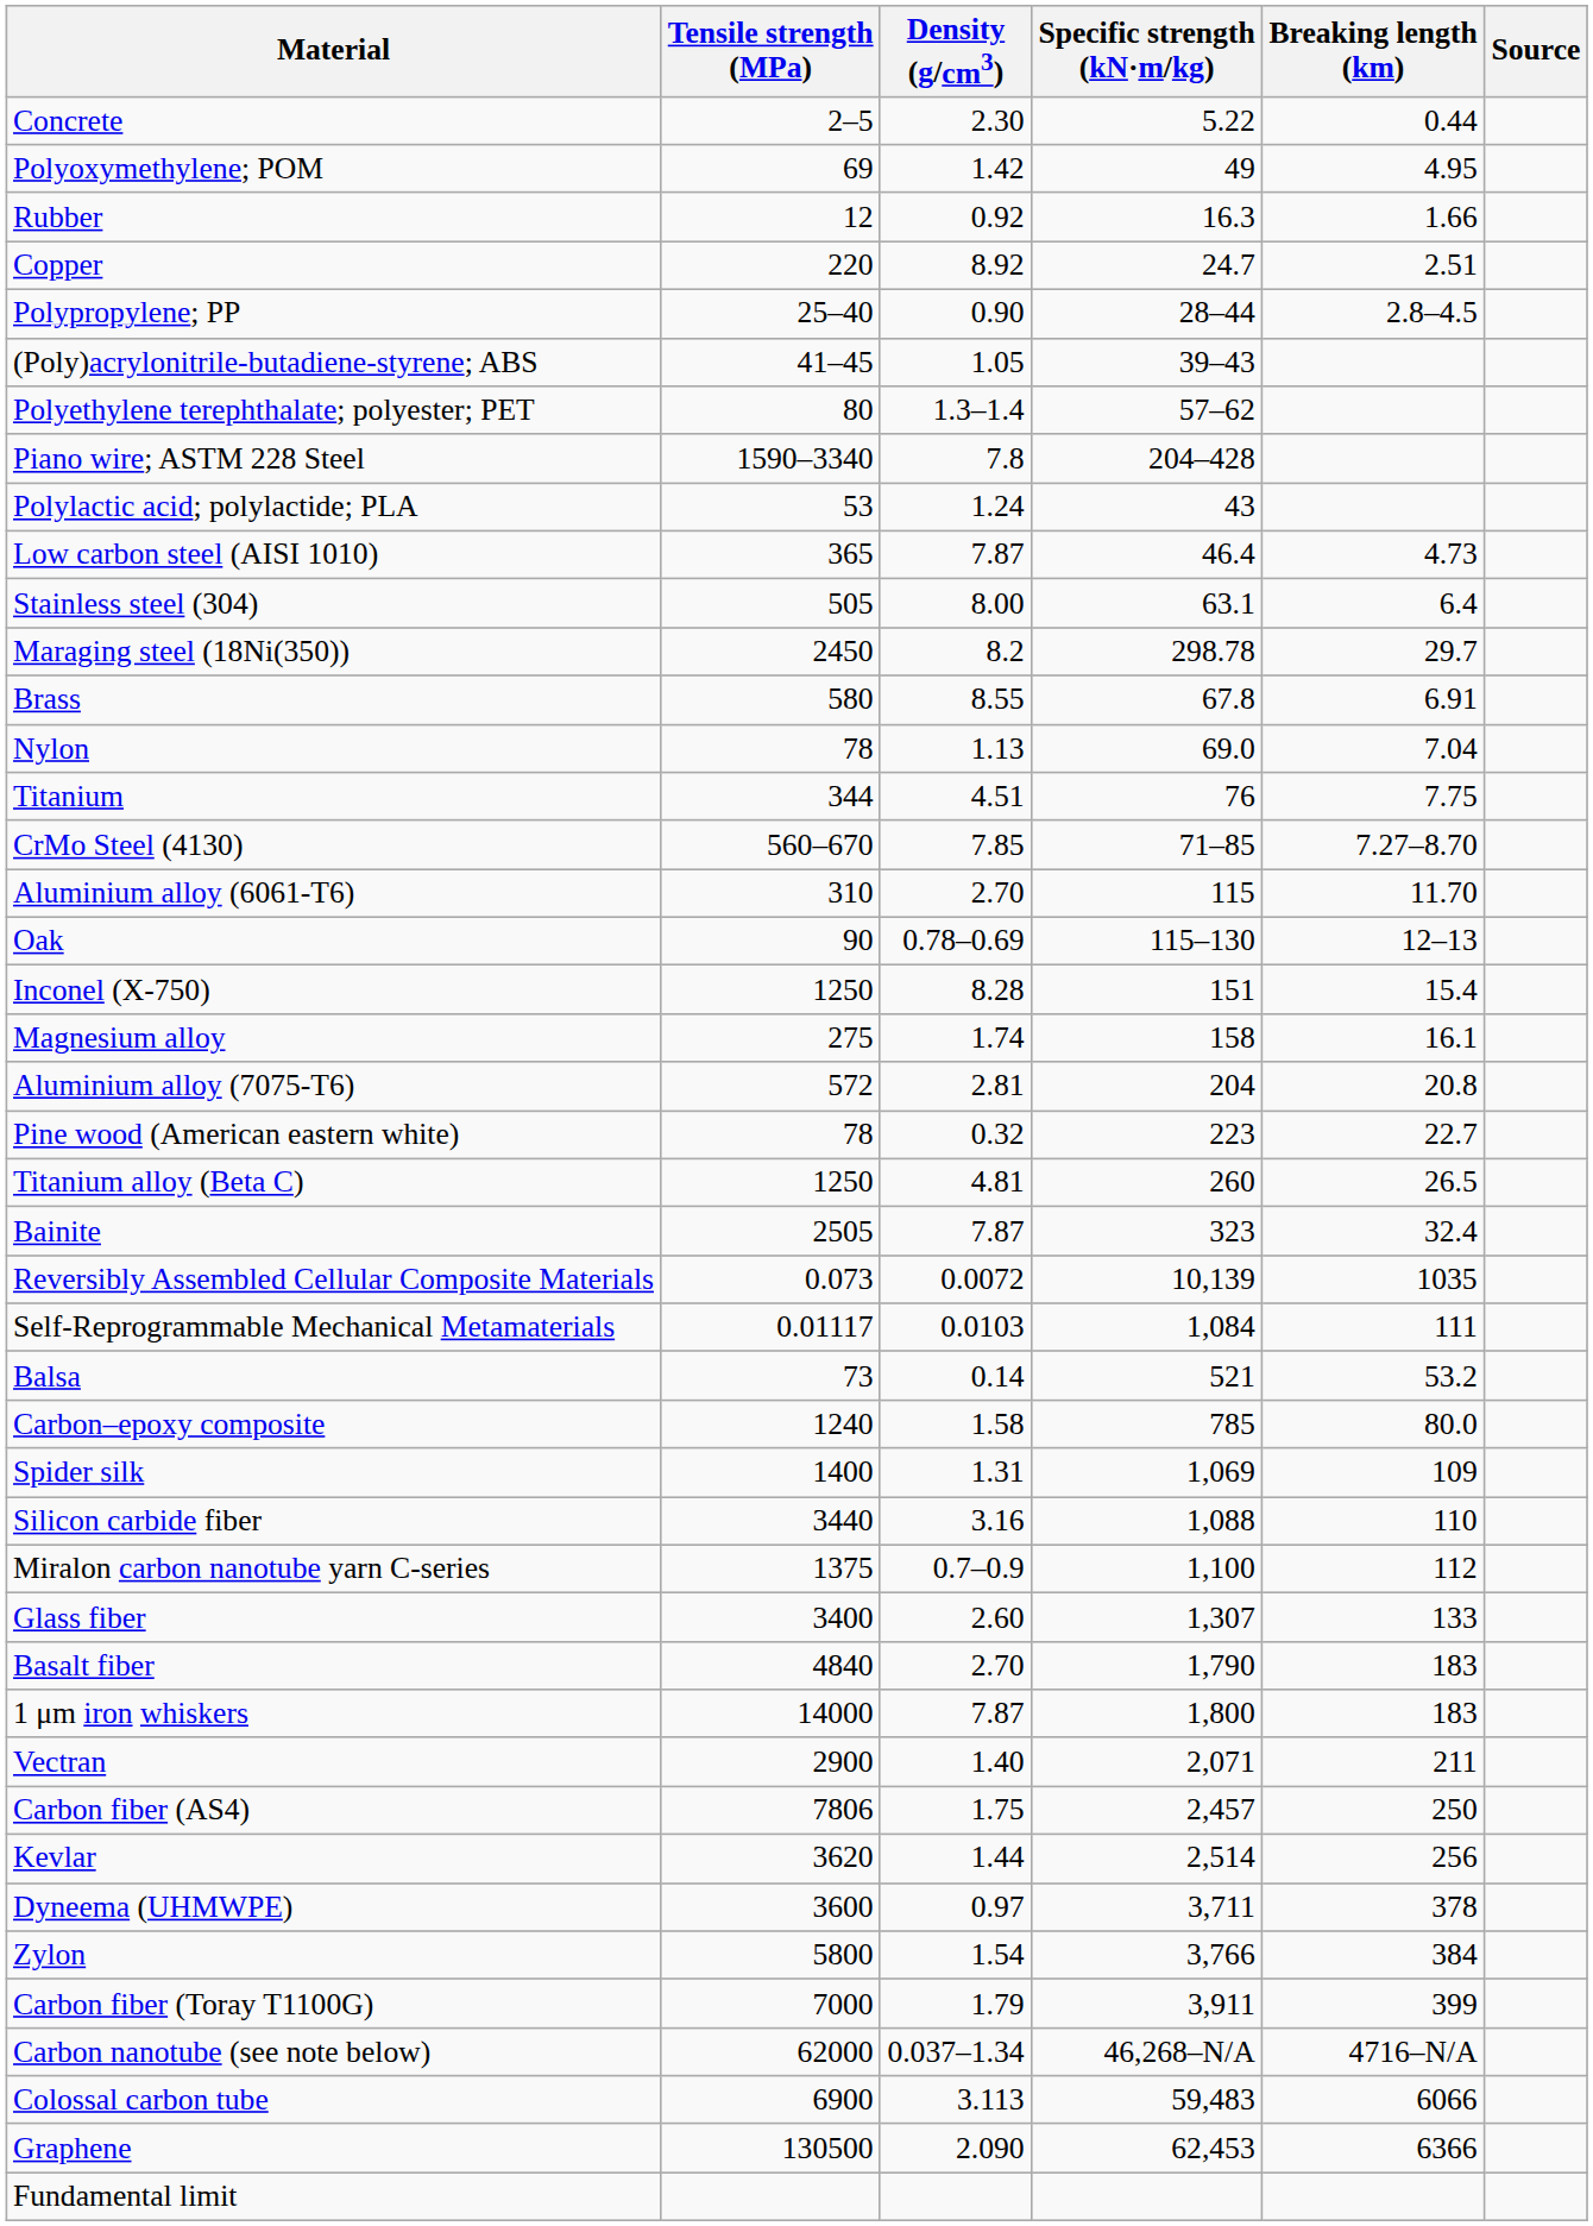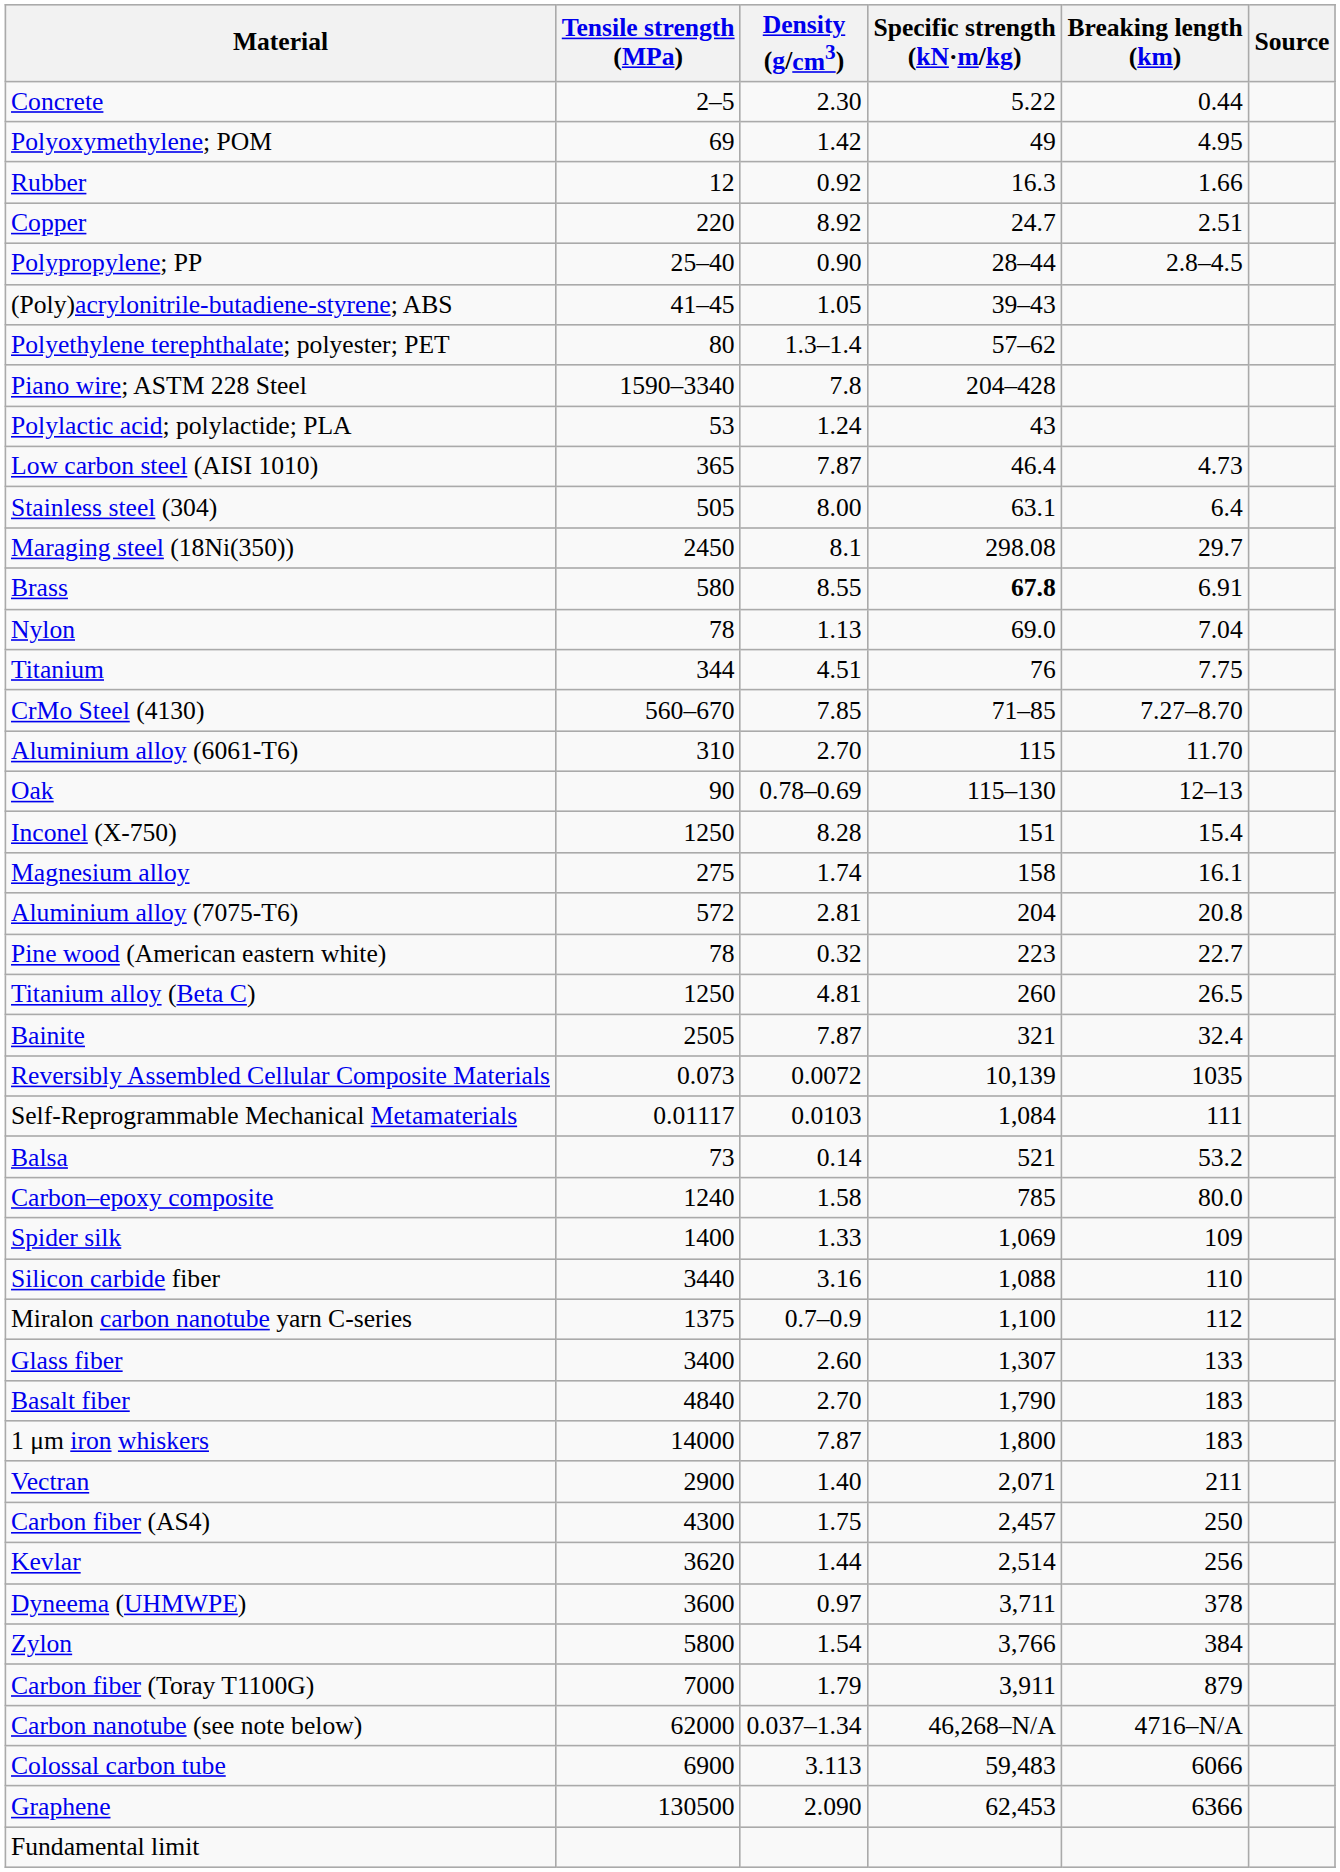Maraging steel (18Ni(350)) | Density (g/cm3): 8.2 -> 8.1
Maraging steel (18Ni(350)) | Specific strength (kN·m/kg): 298.78 -> 298.08
Brass | Specific strength (kN·m/kg): normal -> bold
Bainite | Specific strength (kN·m/kg): 323 -> 321
Spider silk | Density (g/cm3): 1.31 -> 1.33
Carbon fiber (AS4) | Tensile strength (MPa): 7806 -> 4300
Carbon fiber (Toray T1100G) | Breaking length (km): 399 -> 879
